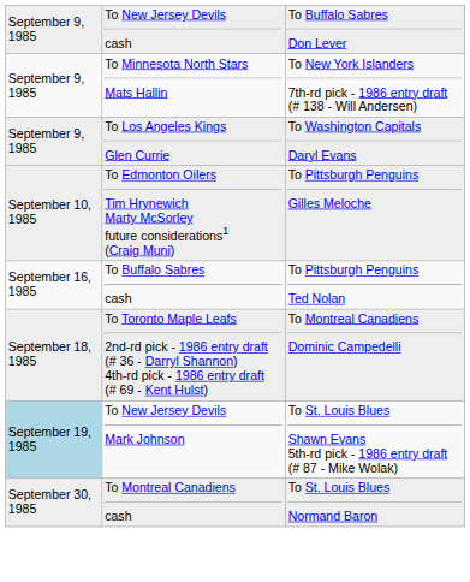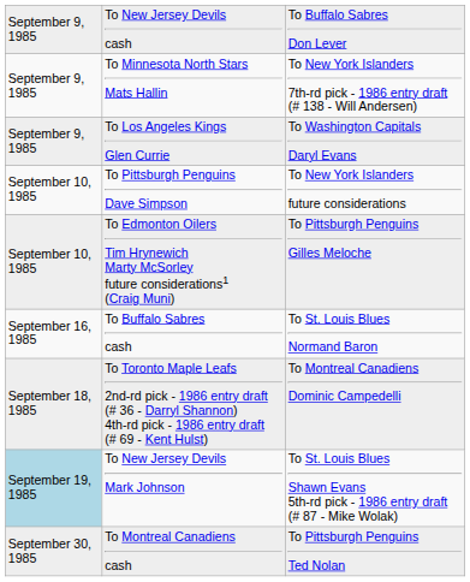+ row: September 10, 1985 | To Pittsburgh Penguins Dave Simpson | To New York Islanders future considerations
To Buffalo Sabres cash | column 3: To Pittsburgh Penguins Ted Nolan -> To St. Louis Blues Normand Baron
To Montreal Canadiens cash | column 3: To St. Louis Blues Normand Baron -> To Pittsburgh Penguins Ted Nolan
